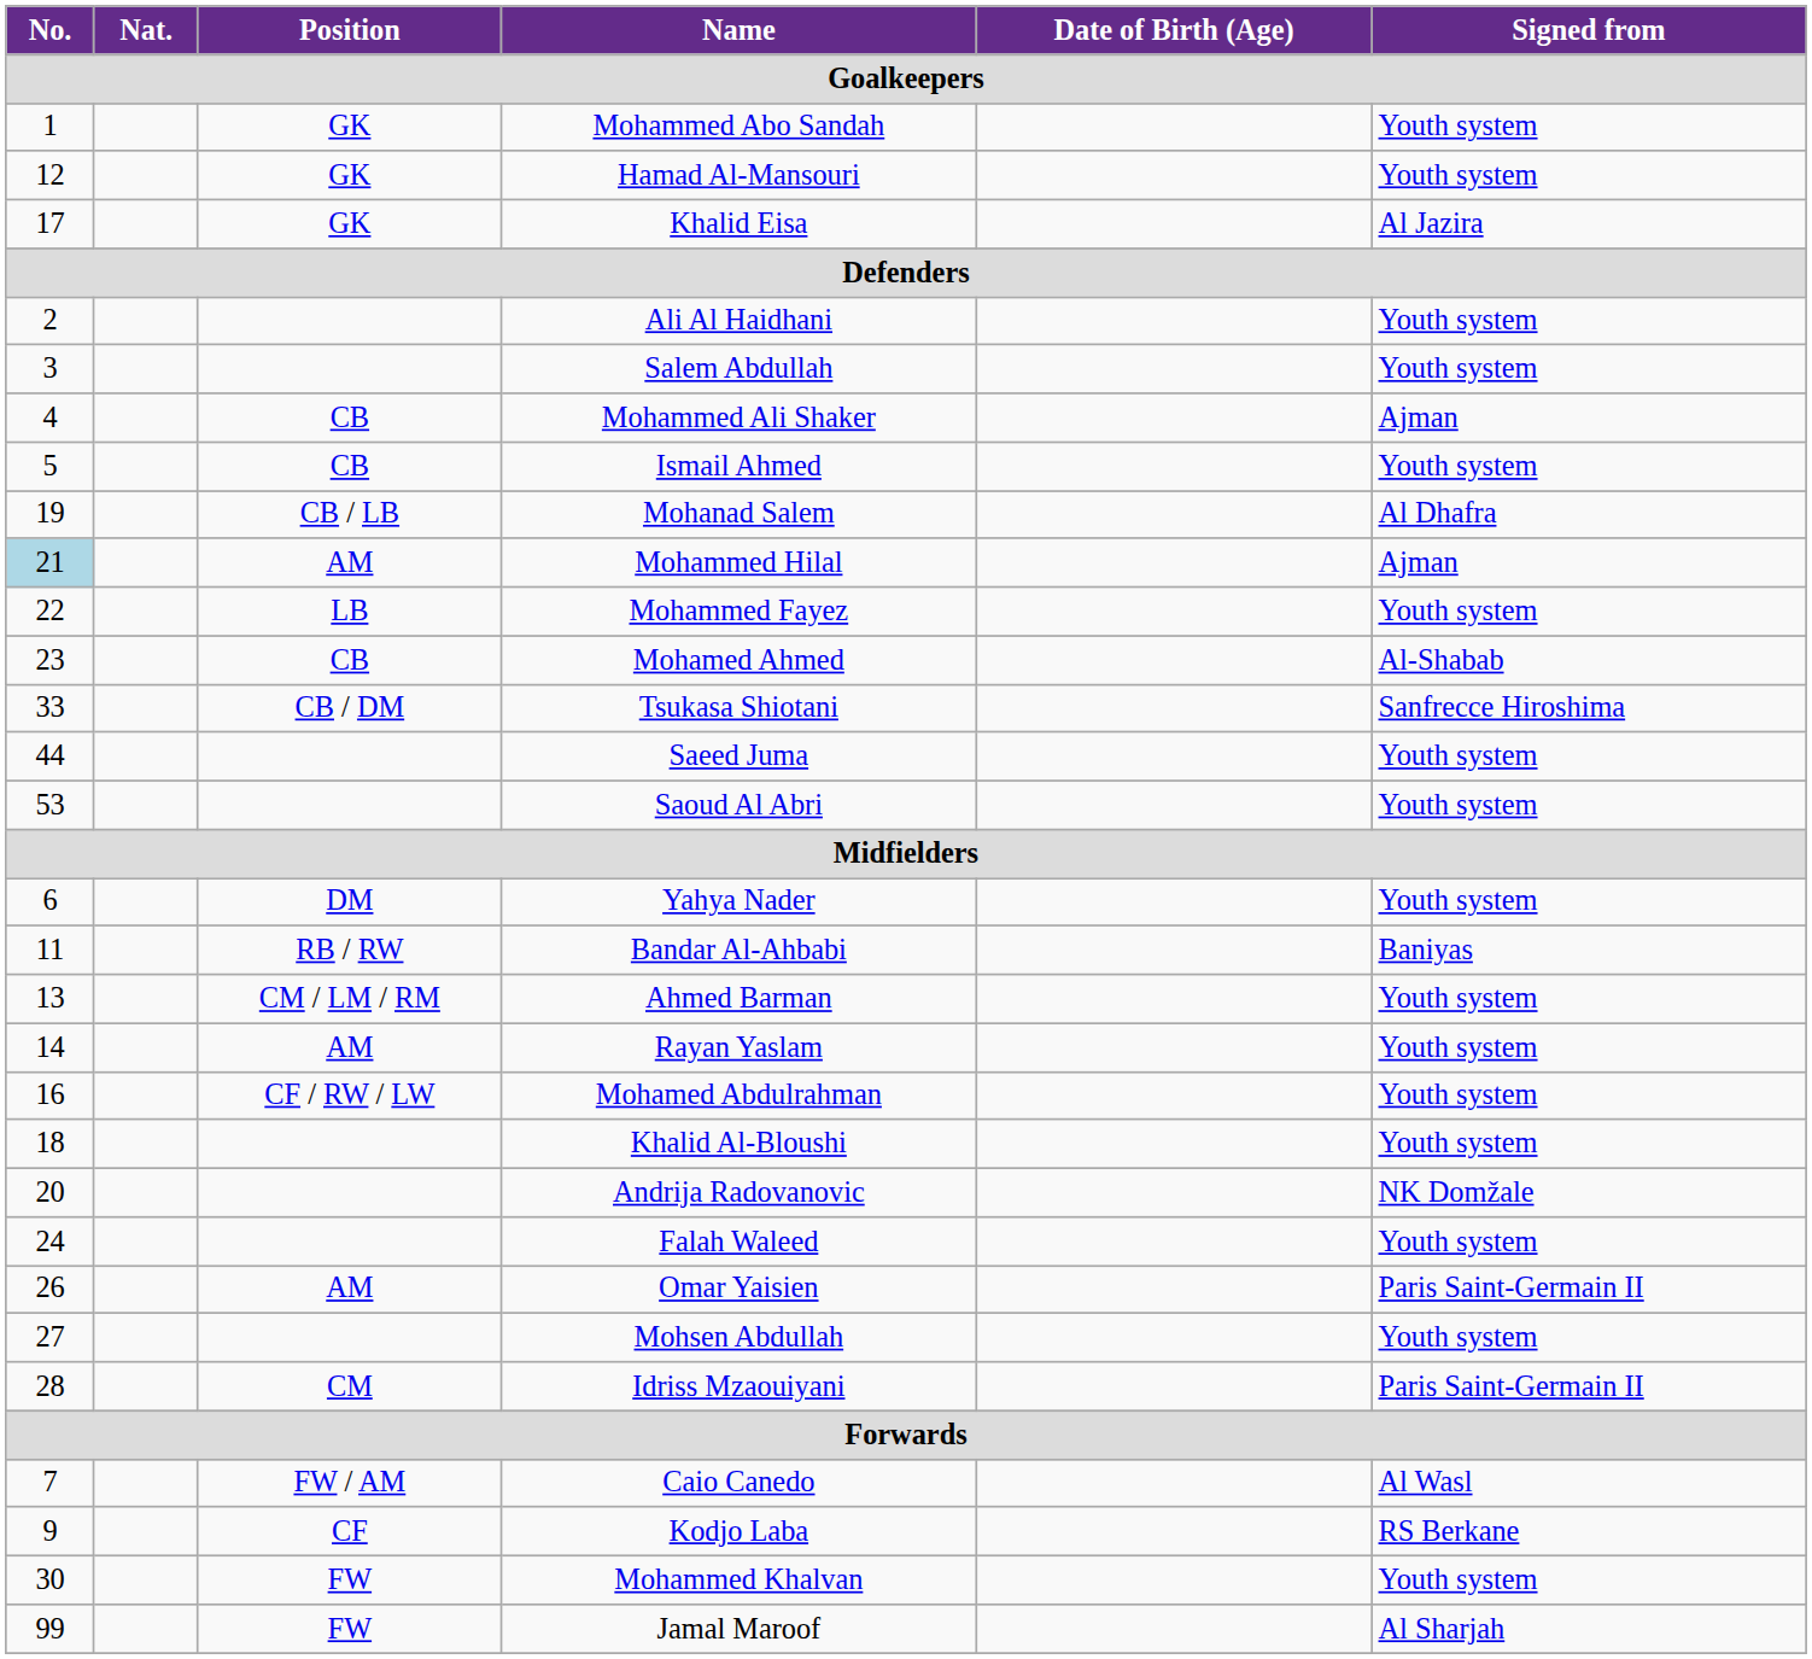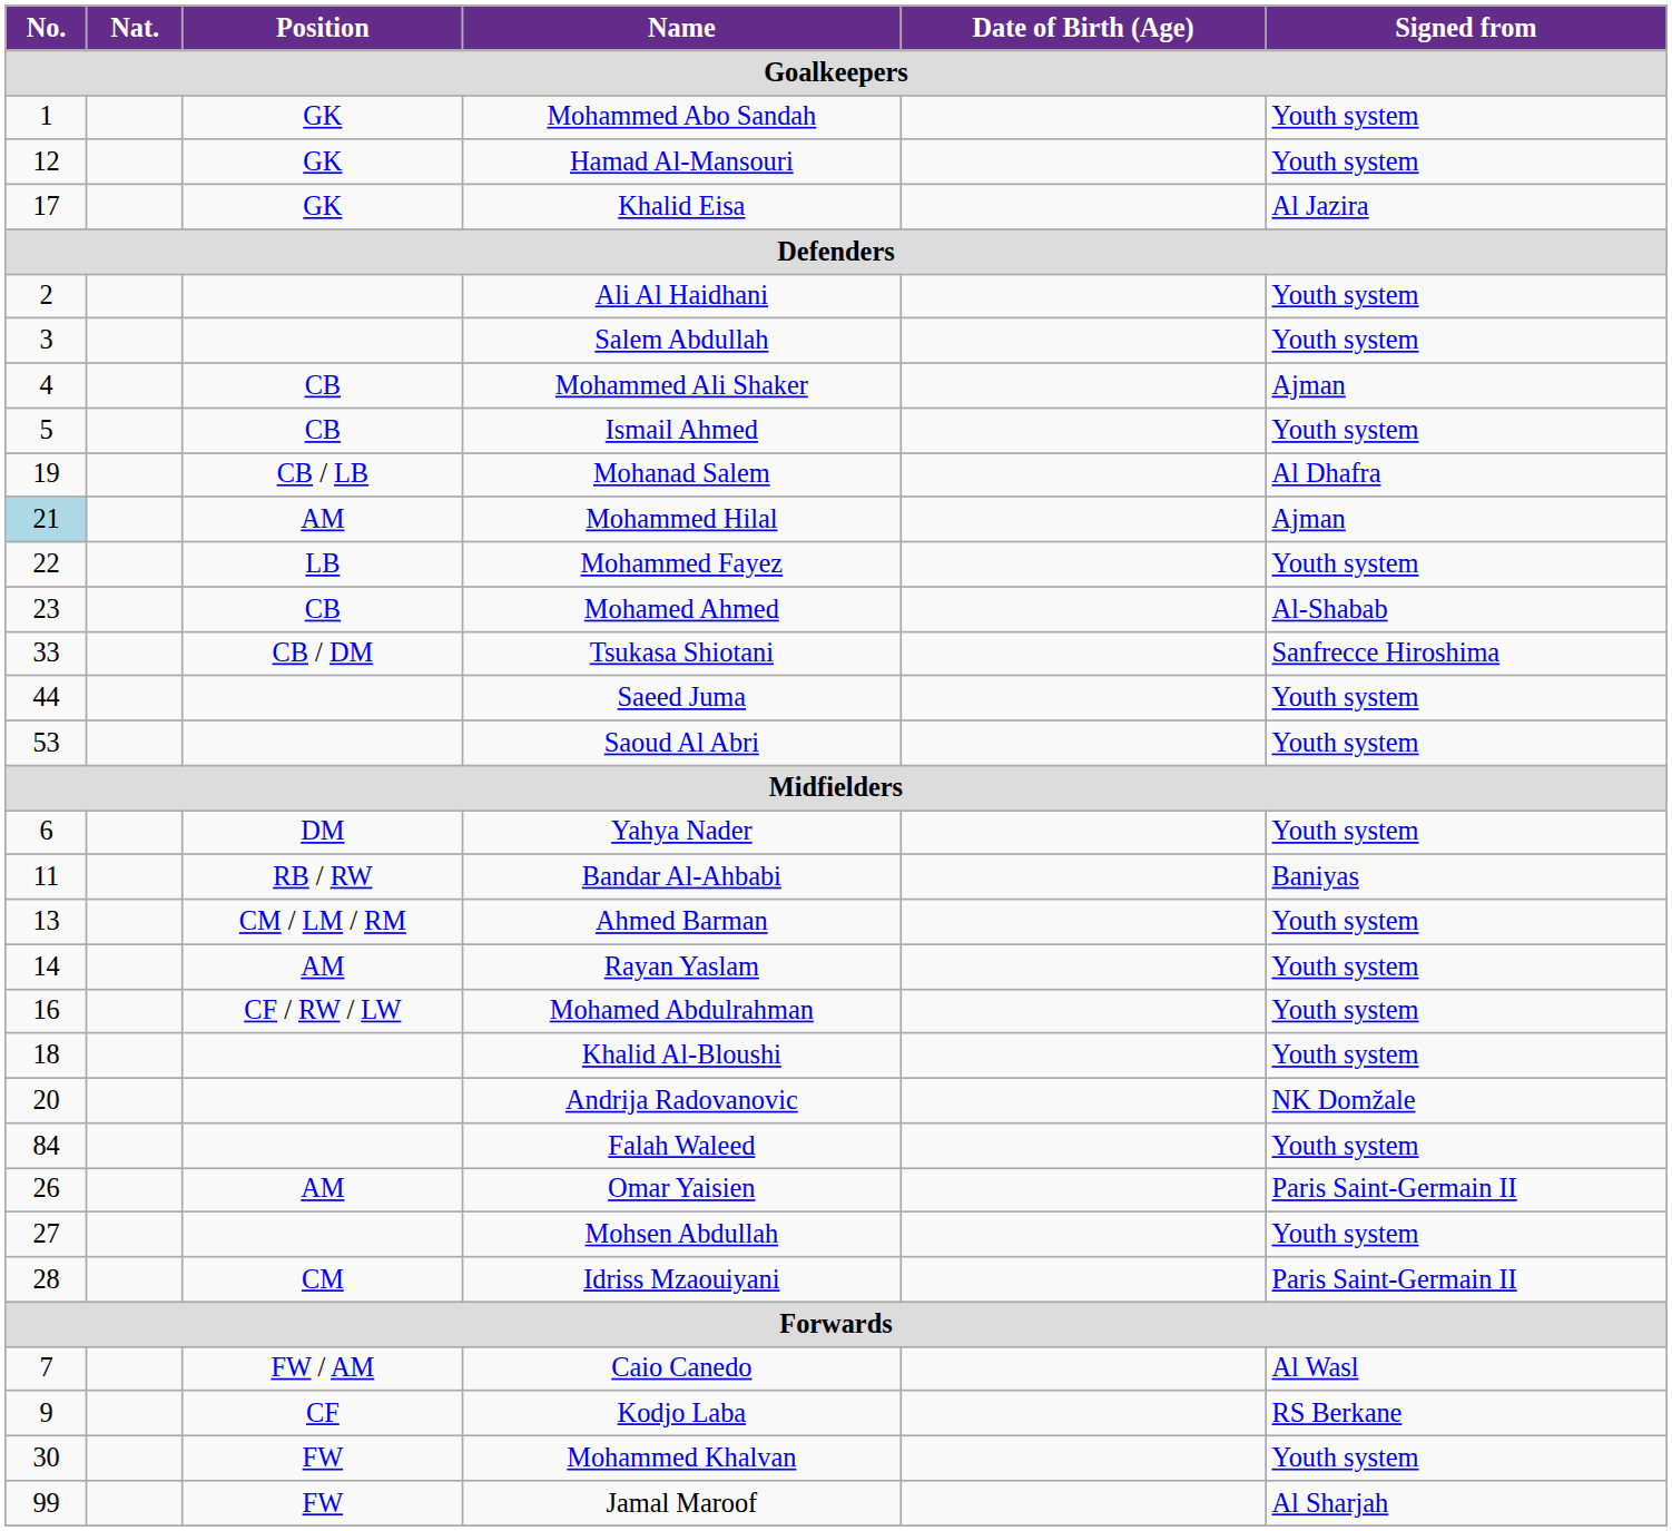Falah Waleed | No.: 24 -> 84
